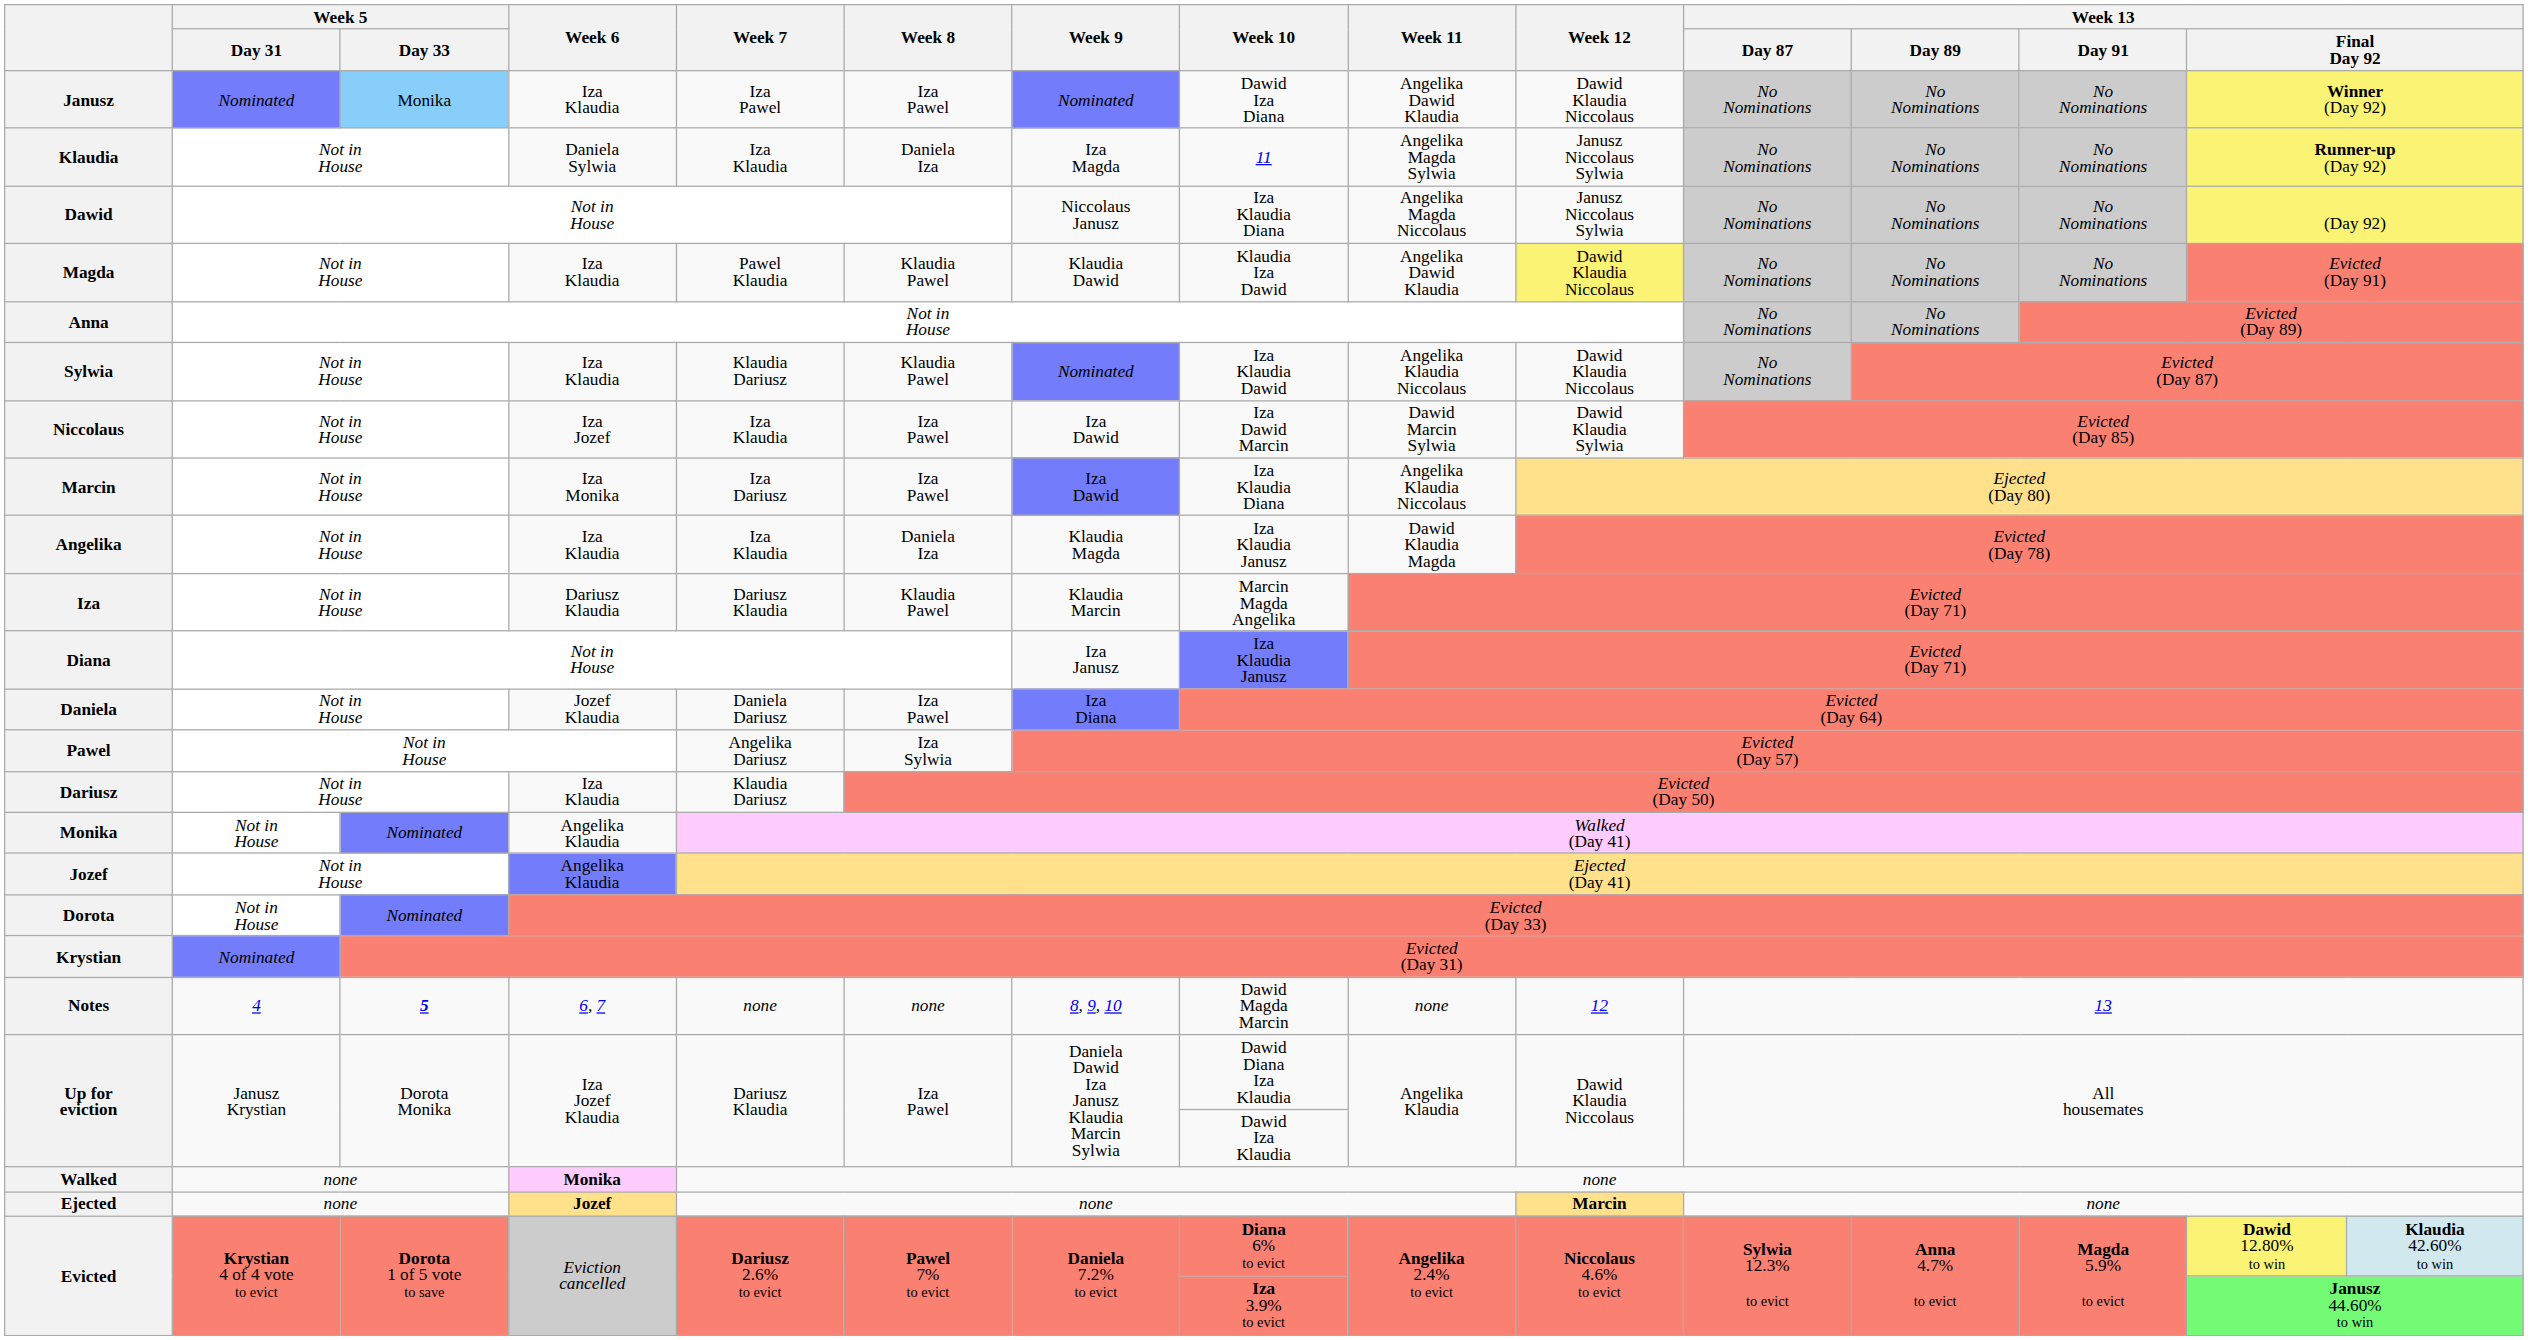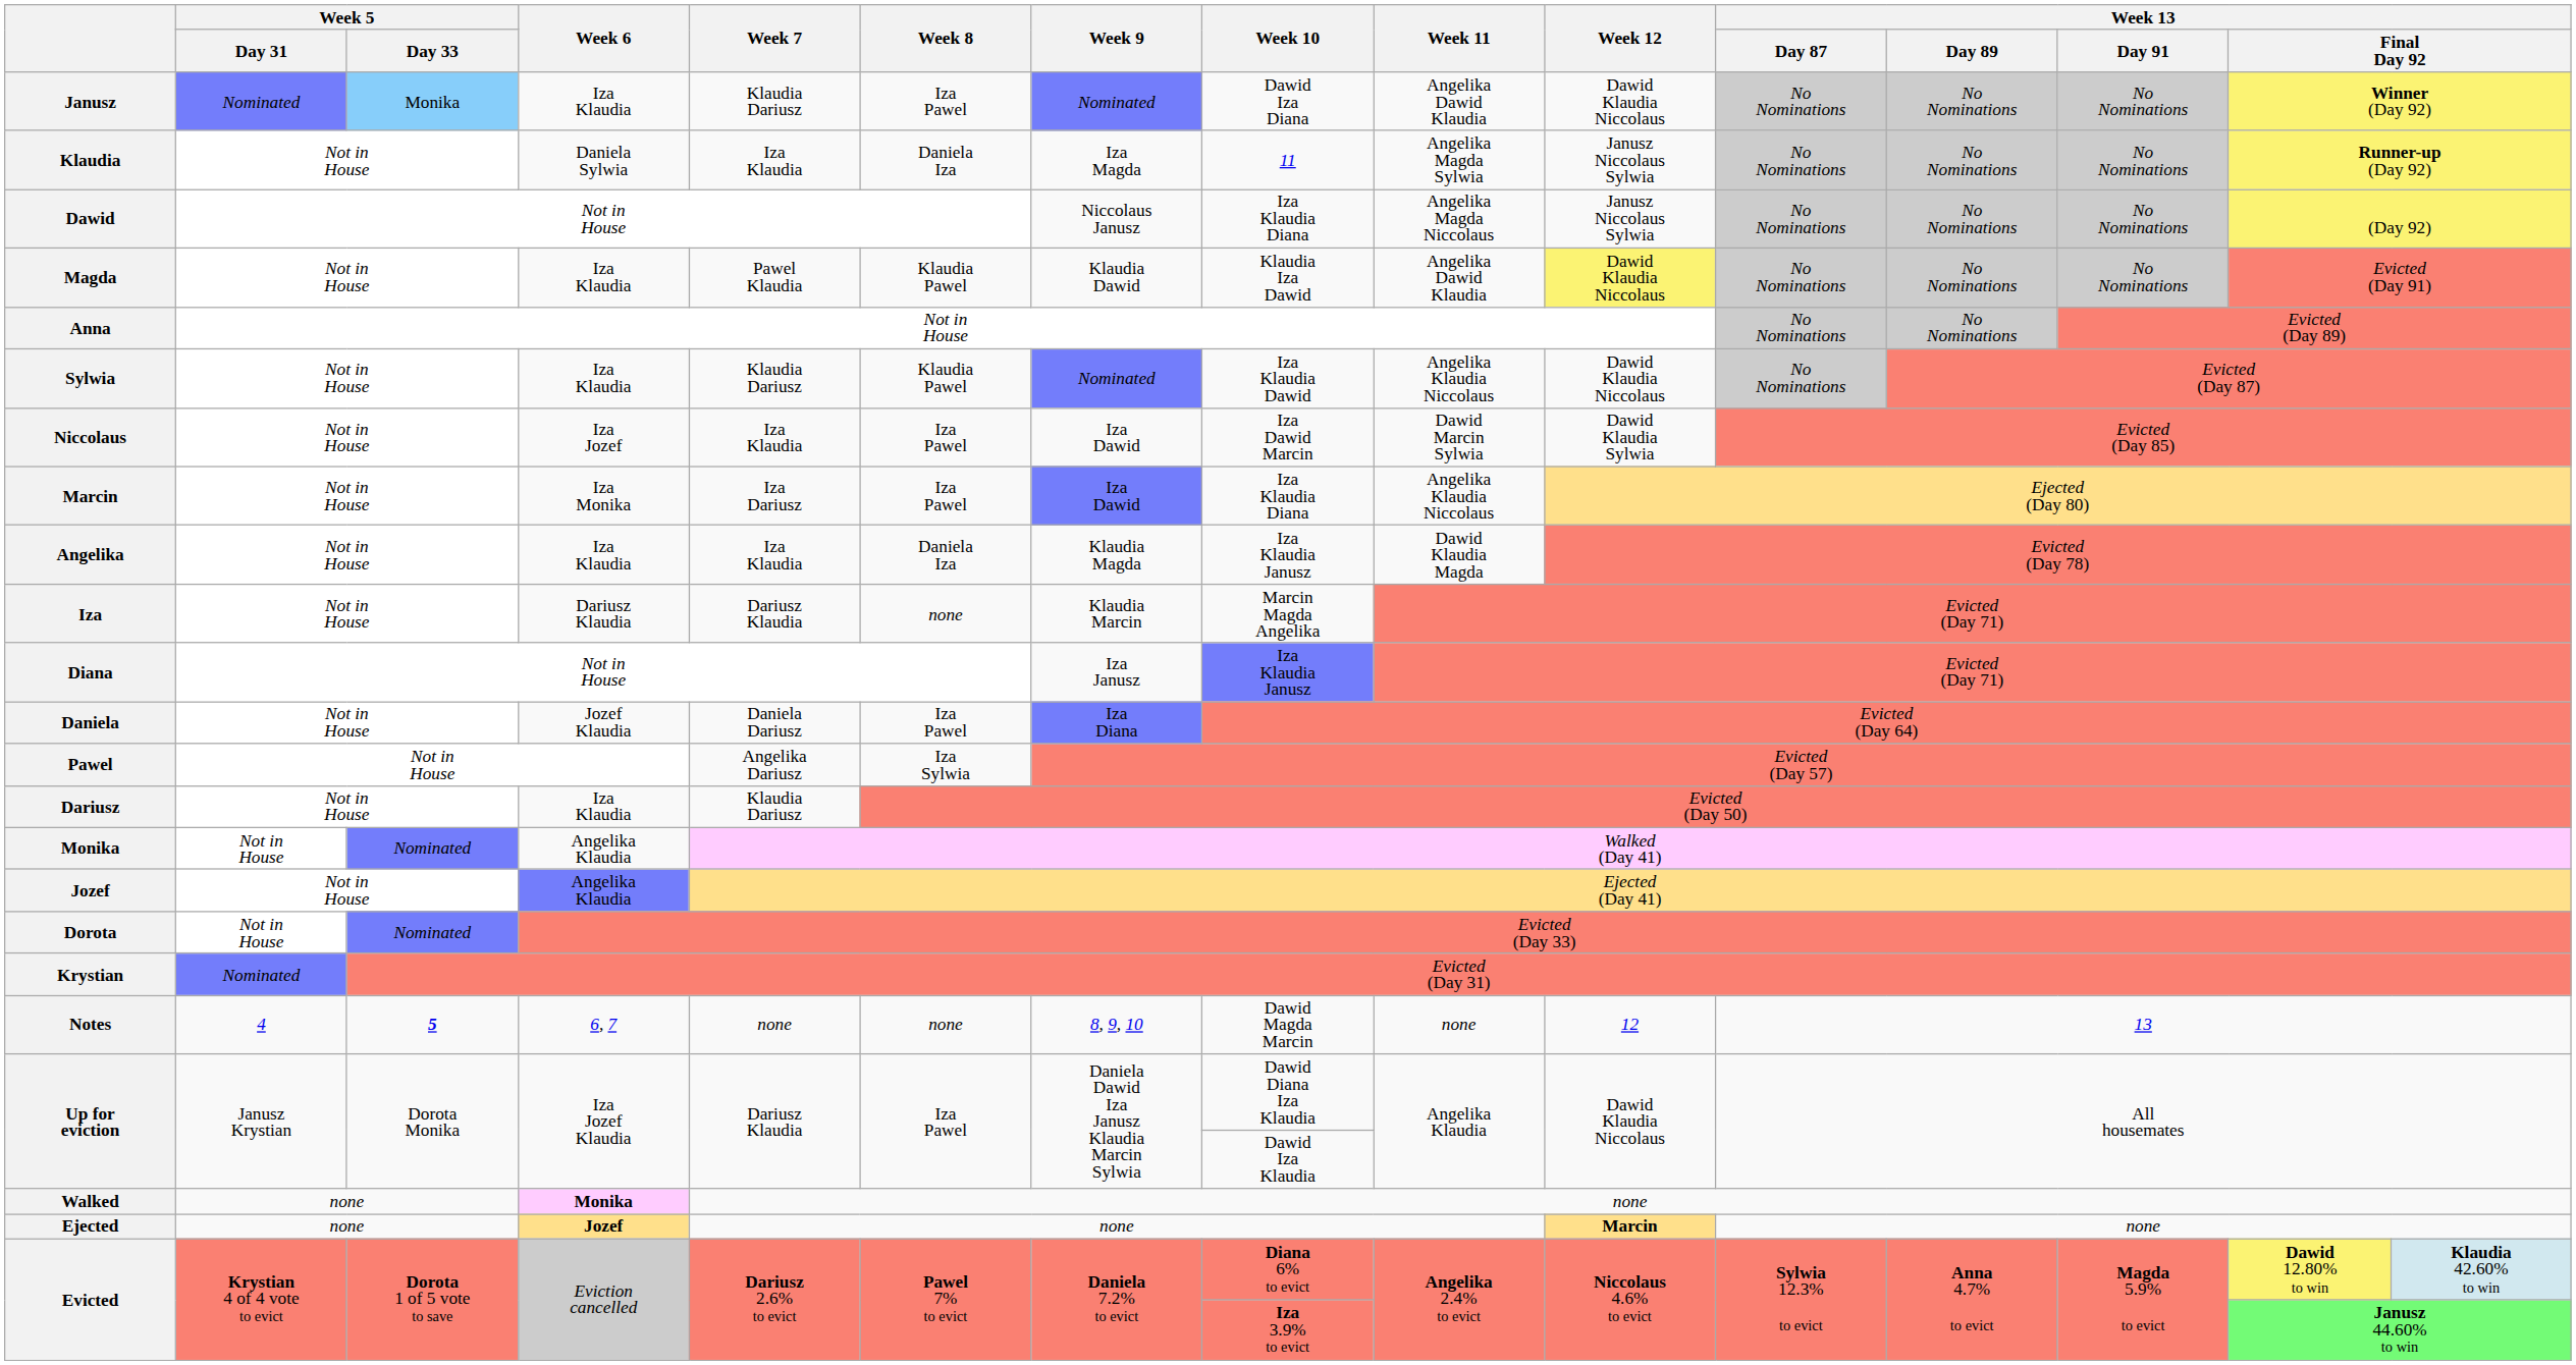Janusz | Week 7: Iza Pawel -> Klaudia Dariusz
Iza | Week 8: Klaudia Pawel -> none
